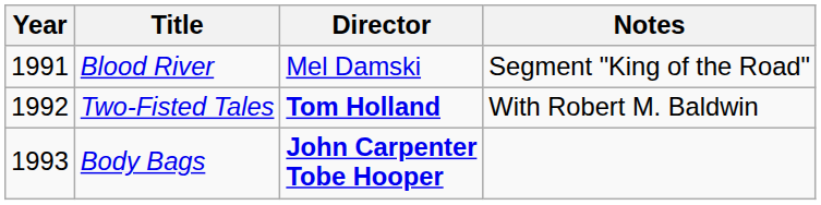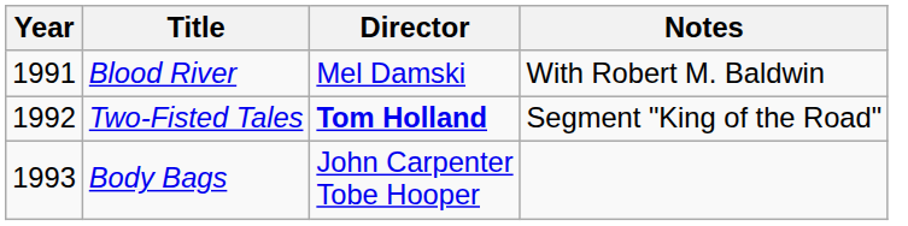Blood River | Notes: Segment "King of the Road" -> With Robert M. Baldwin
Two-Fisted Tales | Notes: With Robert M. Baldwin -> Segment "King of the Road"
Body Bags | Director: bold -> normal
